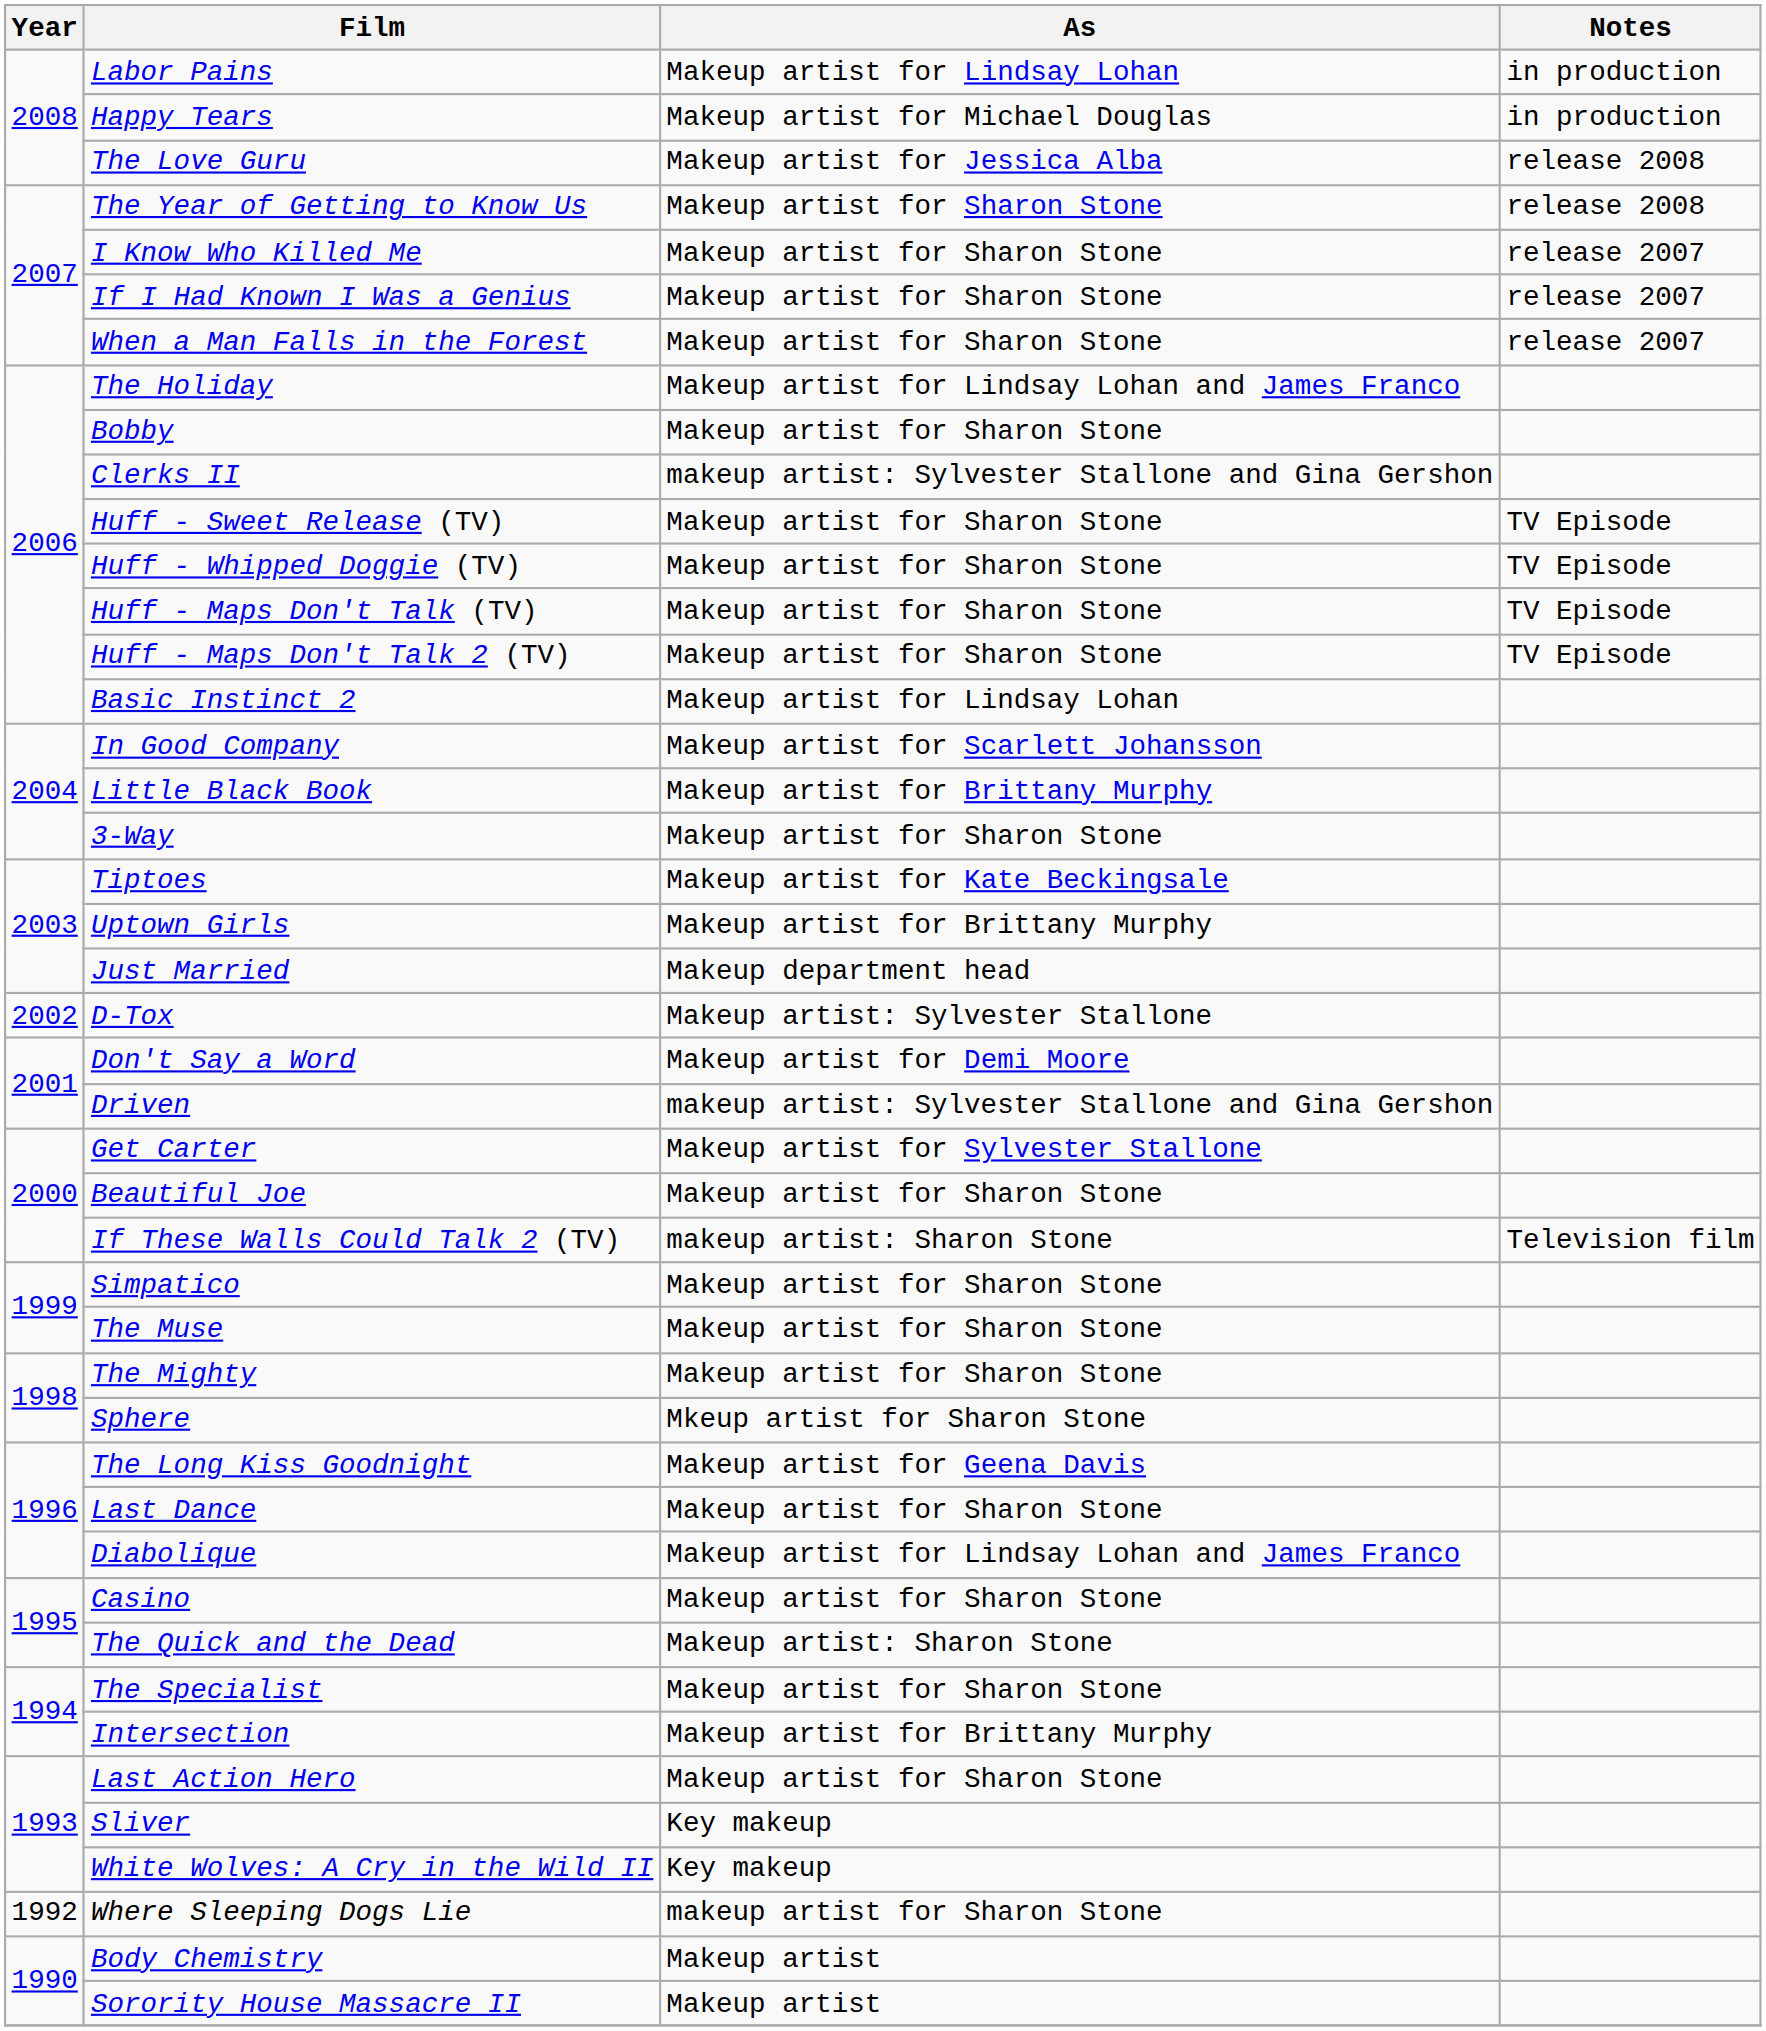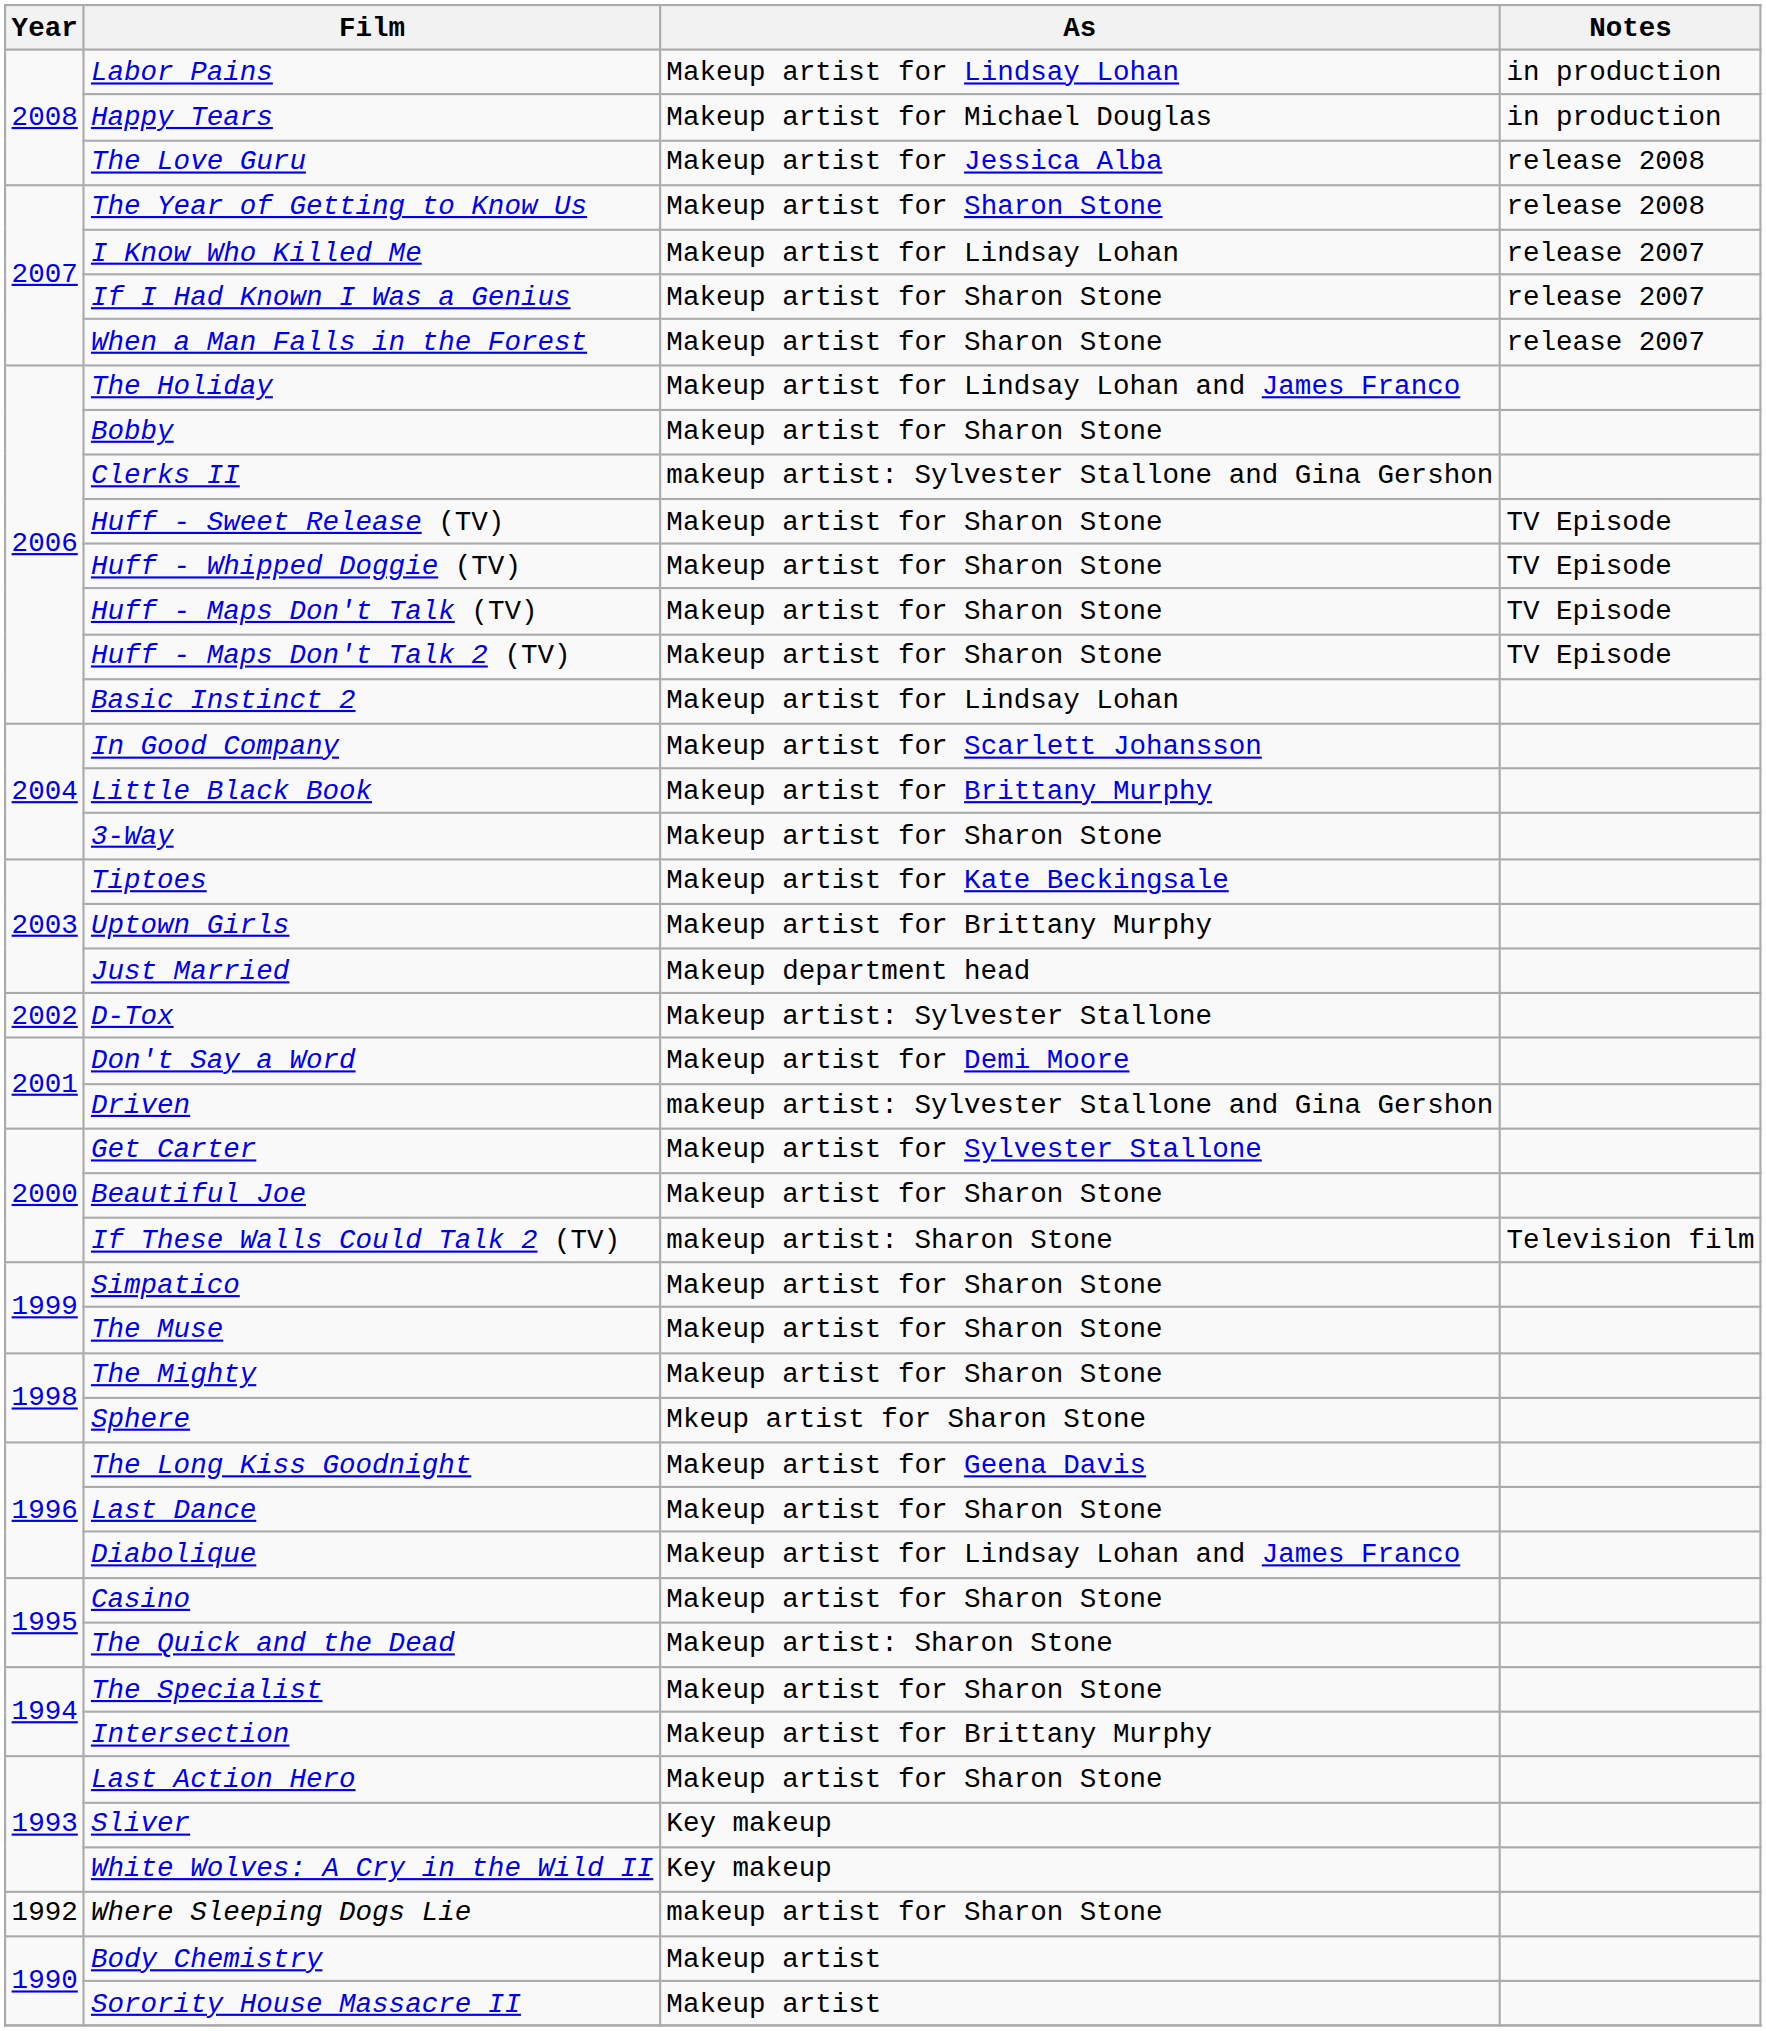I Know Who Killed Me | As: Makeup artist for Sharon Stone -> Makeup artist for Lindsay Lohan
